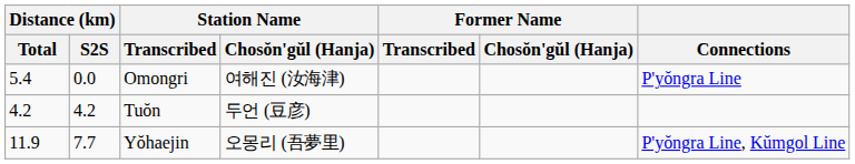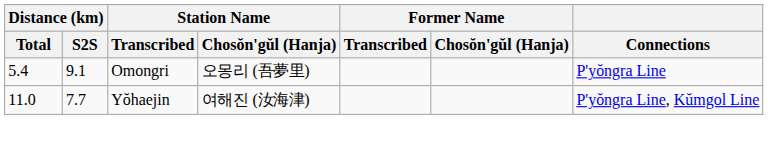Omongri | Distance (km) / S2S: 0.0 -> 9.1
Omongri | Station Name / Chosŏn'gŭl (Hanja): 여해진 (汝海津) -> 오몽리 (吾夢里)
- row: 4.2 | 4.2 | Tuŏn | 두언 (豆彦)
Yŏhaejin | Distance (km) / Total: 11.9 -> 11.0
Yŏhaejin | Station Name / Chosŏn'gŭl (Hanja): 오몽리 (吾夢里) -> 여해진 (汝海津)
